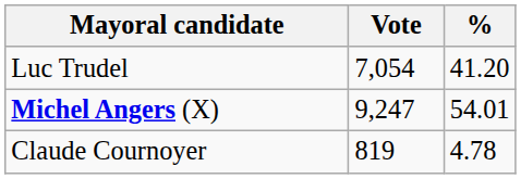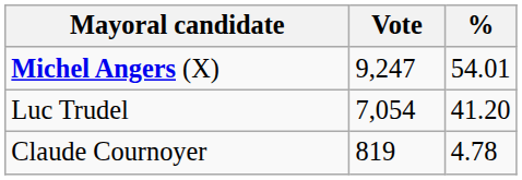rows swapped: Michel Angers (X) <-> Luc Trudel
